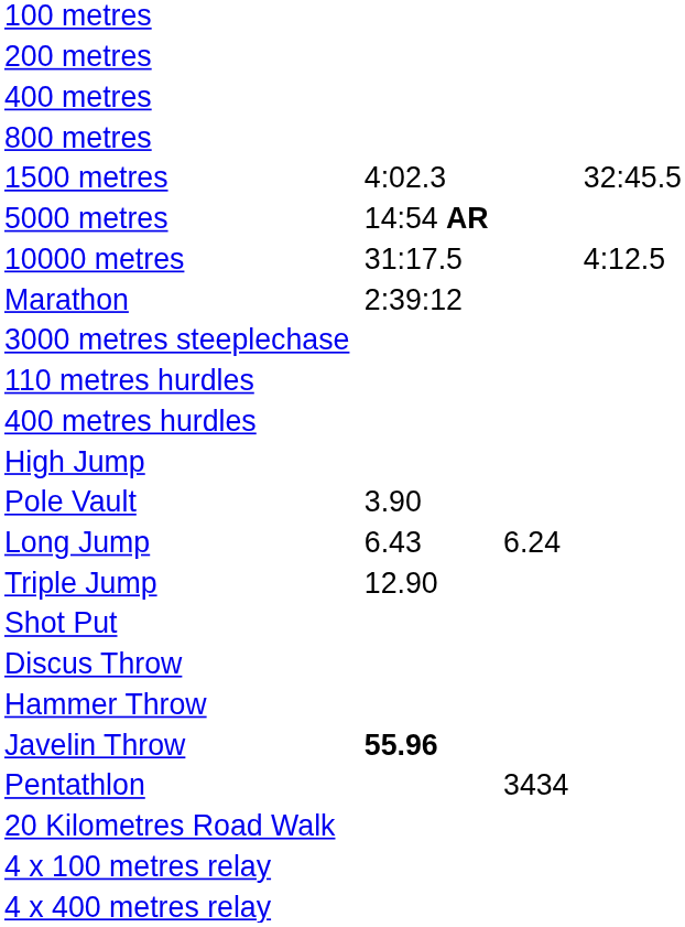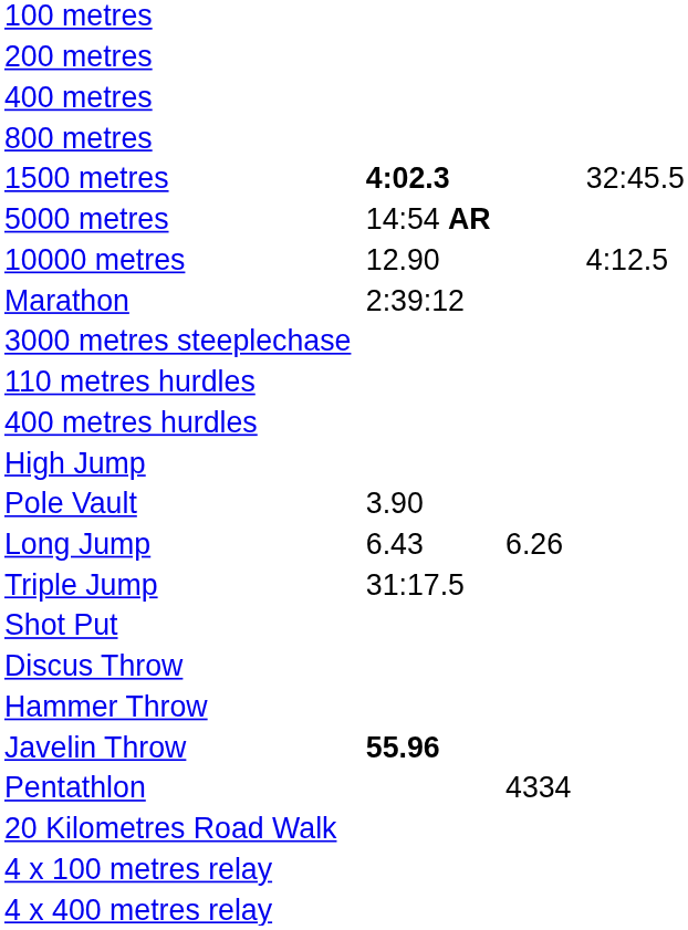1500 metres | column 3: normal -> bold
10000 metres | column 3: 31:17.5 -> 12.90
Long Jump | column 5: 6.24 -> 6.26
Triple Jump | column 3: 12.90 -> 31:17.5
Pentathlon | column 5: 3434 -> 4334
